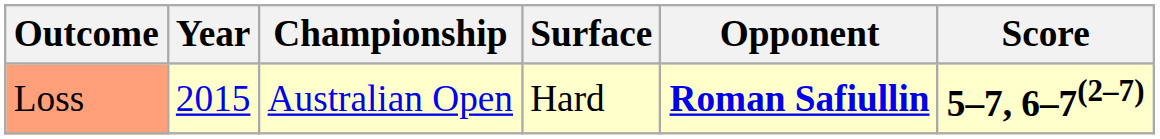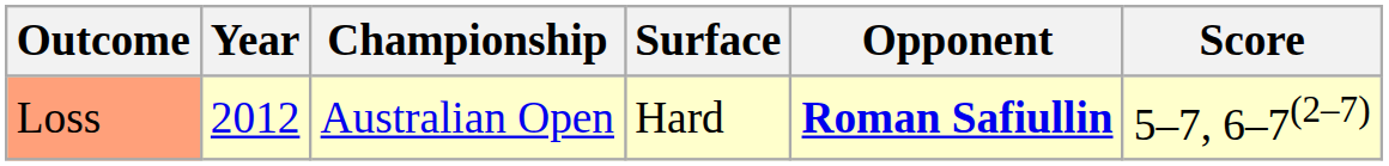Loss | Year: 2015 -> 2012
Loss | Score: bold -> normal
